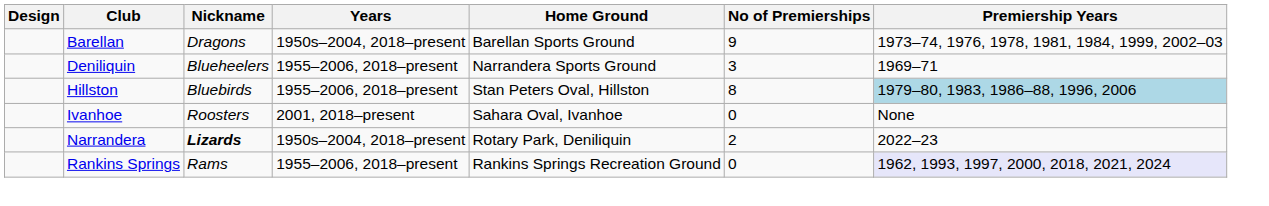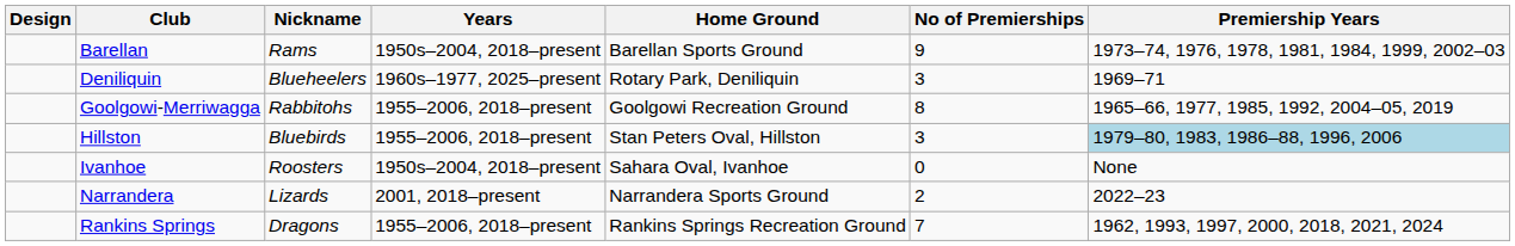Barellan | Nickname: Dragons -> Rams
Deniliquin | Years: 1955–2006, 2018–present -> 1960s–1977, 2025–present
Deniliquin | Home Ground: Narrandera Sports Ground -> Rotary Park, Deniliquin
+ row: Goolgowi-Merriwagga | Rabbitohs | 1955–2006, 2018–present | Goolgowi Recreation Ground | 8 | 1965–66, 1977, 1985, 1992, 2004–05, 2019
Hillston | No of Premierships: 8 -> 3
Ivanhoe | Years: 2001, 2018–present -> 1950s–2004, 2018–present
Narrandera | Nickname: bold -> normal
Narrandera | Years: 1950s–2004, 2018–present -> 2001, 2018–present
Narrandera | Home Ground: Rotary Park, Deniliquin -> Narrandera Sports Ground
Rankins Springs | Nickname: Rams -> Dragons
Rankins Springs | No of Premierships: 0 -> 7
Rankins Springs | Premiership Years: lavender background -> no background
